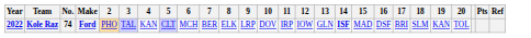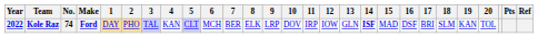+ column: 1 | DAY
